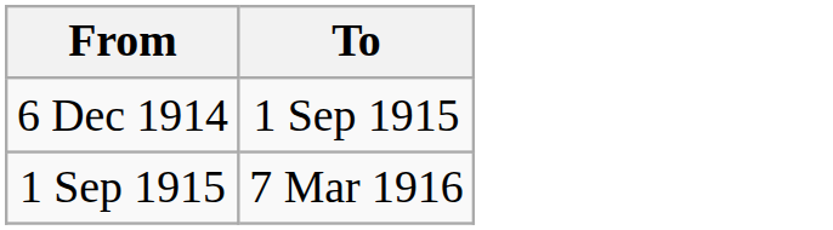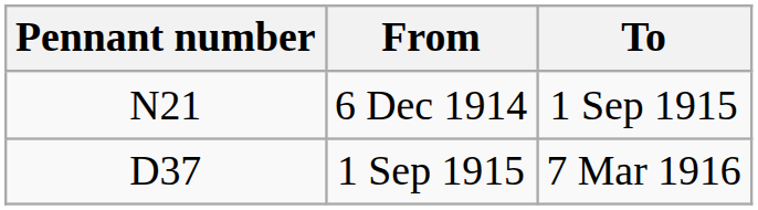+ column: Pennant number | N21 | D37
